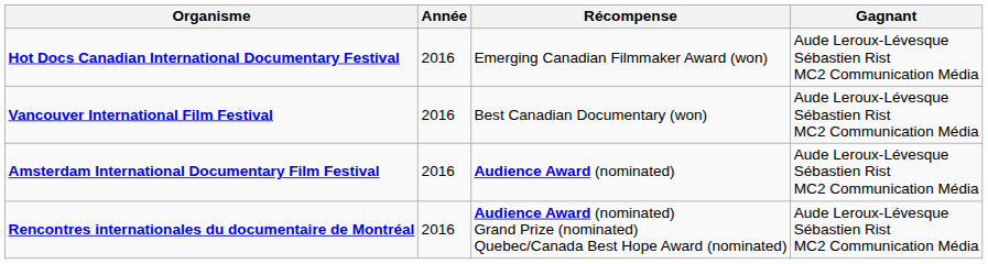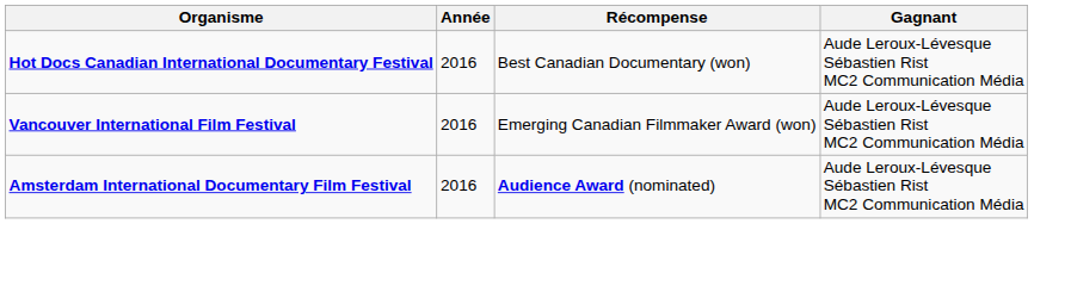Hot Docs Canadian International Documentary Festival | Récompense: Emerging Canadian Filmmaker Award (won) -> Best Canadian Documentary (won)
Vancouver International Film Festival | Récompense: Best Canadian Documentary (won) -> Emerging Canadian Filmmaker Award (won)
- row: Rencontres internationales du documentaire de Montréal | 2016 | Audience Award (nominated) Grand Prize (nominated) Quebec/Canada Best Hope Award (nominated) | Aude Leroux-Lévesque Sébastien Rist MC2 Communication Média
